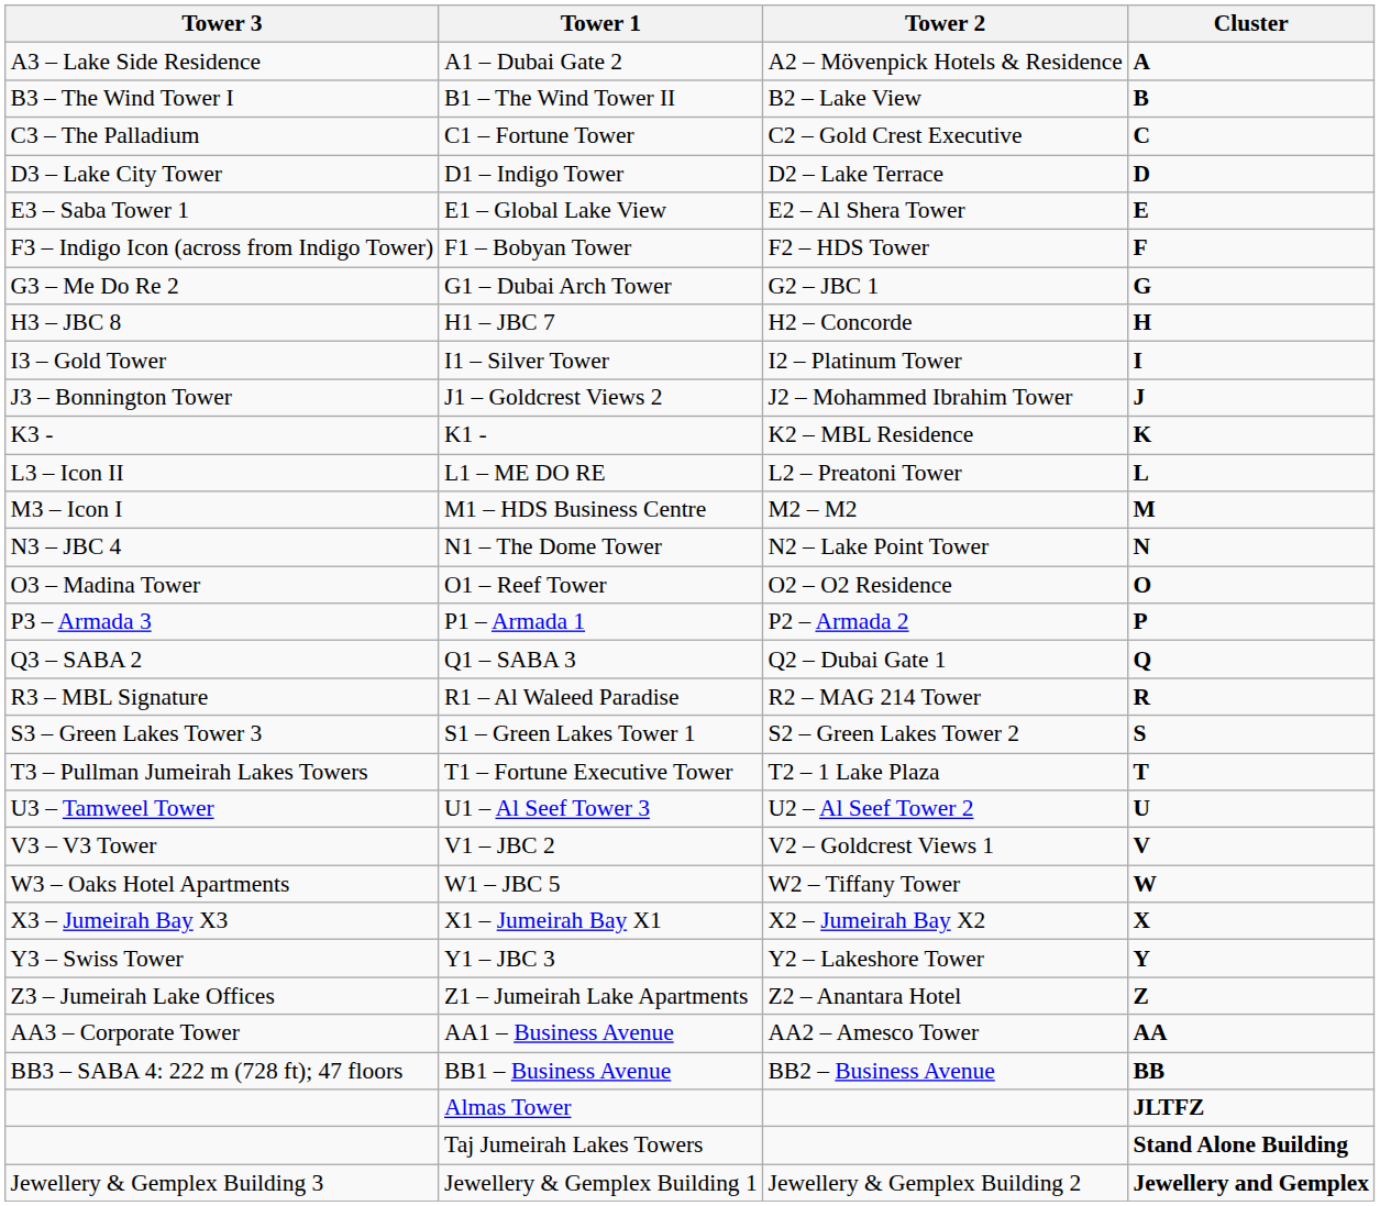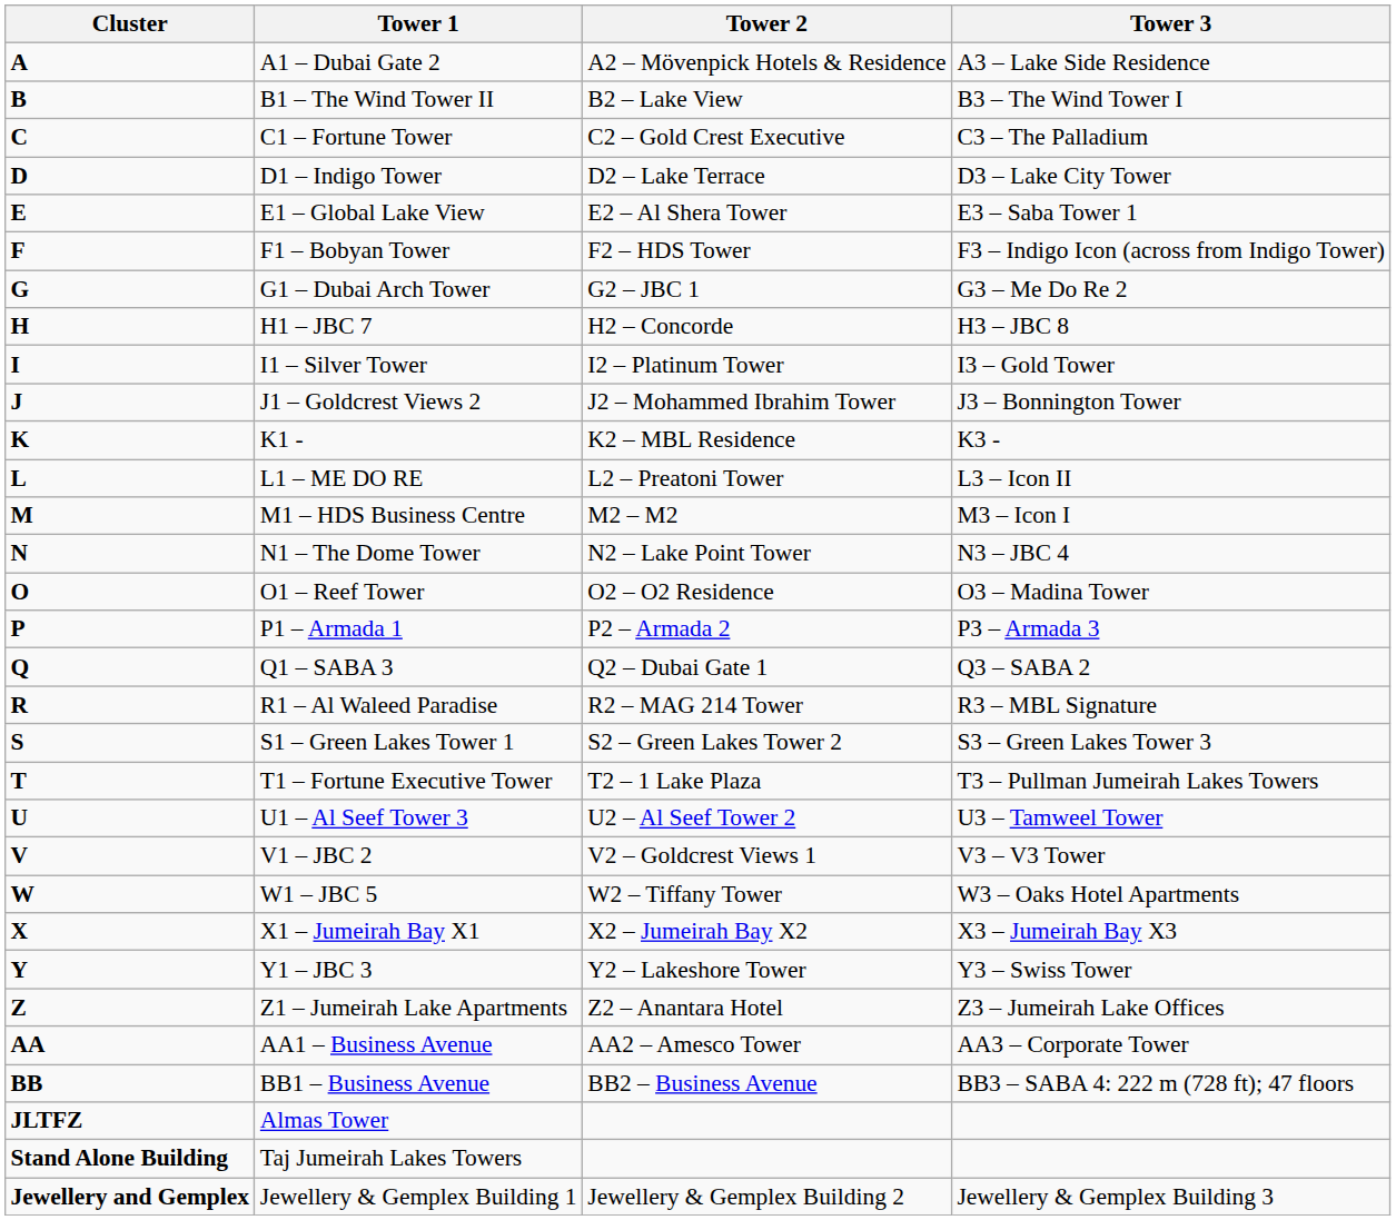columns swapped: Cluster <-> Tower 3
